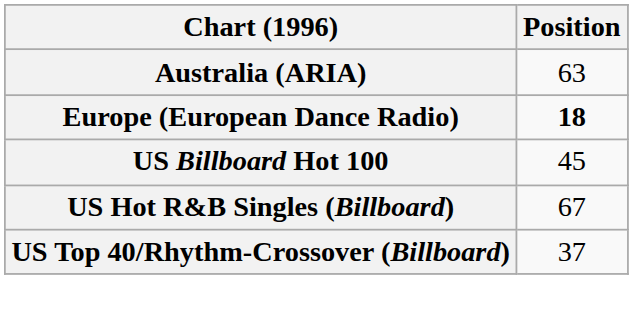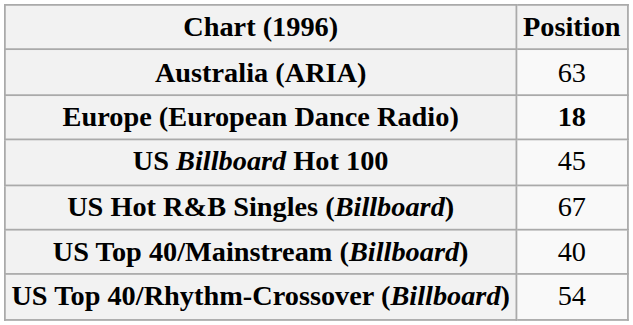+ row: US Top 40/Mainstream (Billboard) | 40
US Top 40/Rhythm-Crossover (Billboard) | Position: 37 -> 54
